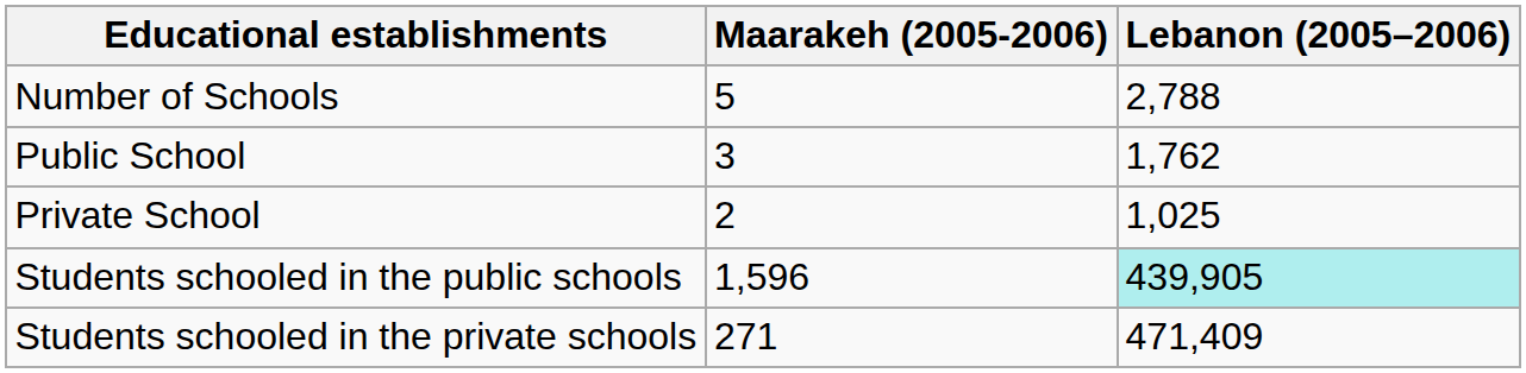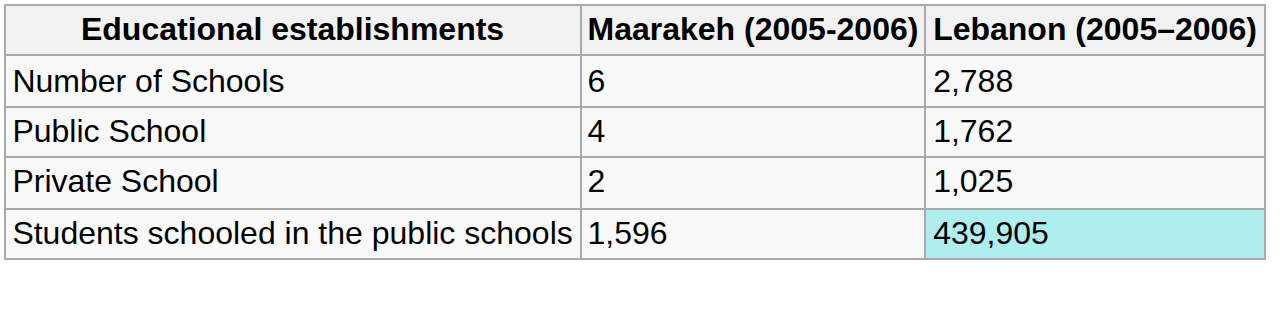Number of Schools | Maarakeh (2005-2006): 5 -> 6
Public School | Maarakeh (2005-2006): 3 -> 4
- row: Students schooled in the private schools | 271 | 471,409
